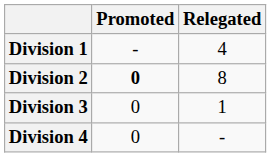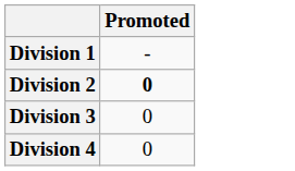- column: Relegated | 4 | 8 | 1 | -
